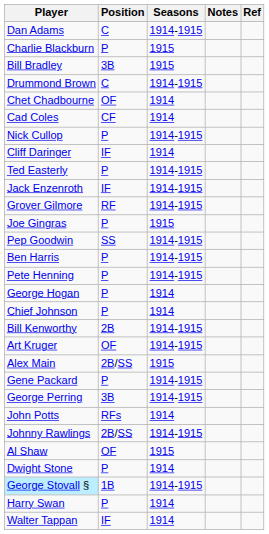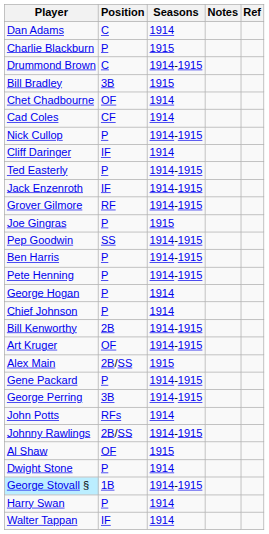Dan Adams | Seasons: 1914-1915 -> 1914
rows swapped: Bill Bradley <-> Drummond Brown
